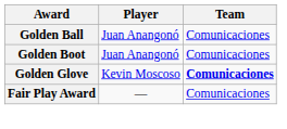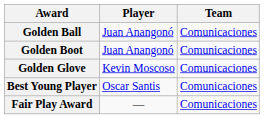Golden Glove | Team: bold -> normal
+ row: Best Young Player | Oscar Santis | Comunicaciones
